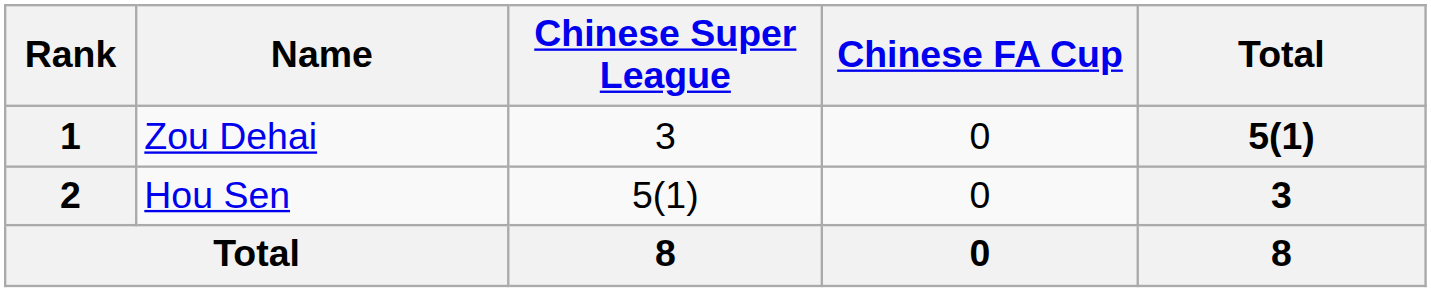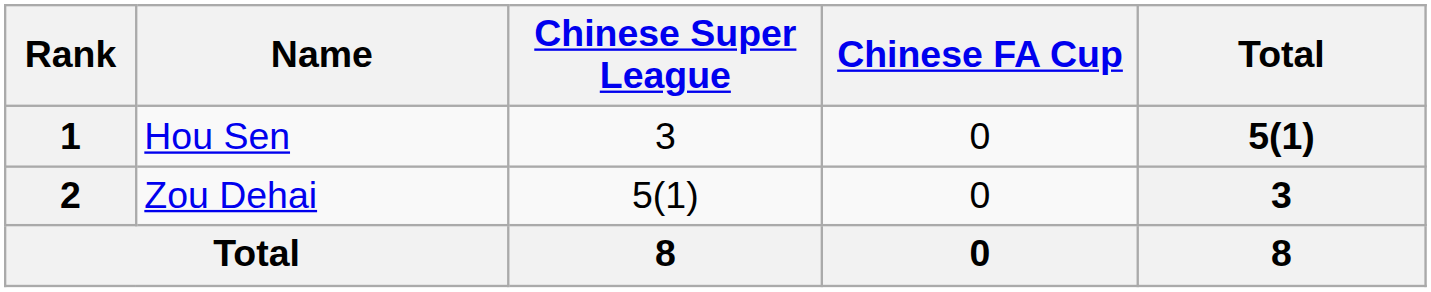1 | Name: Zou Dehai -> Hou Sen
2 | Name: Hou Sen -> Zou Dehai
